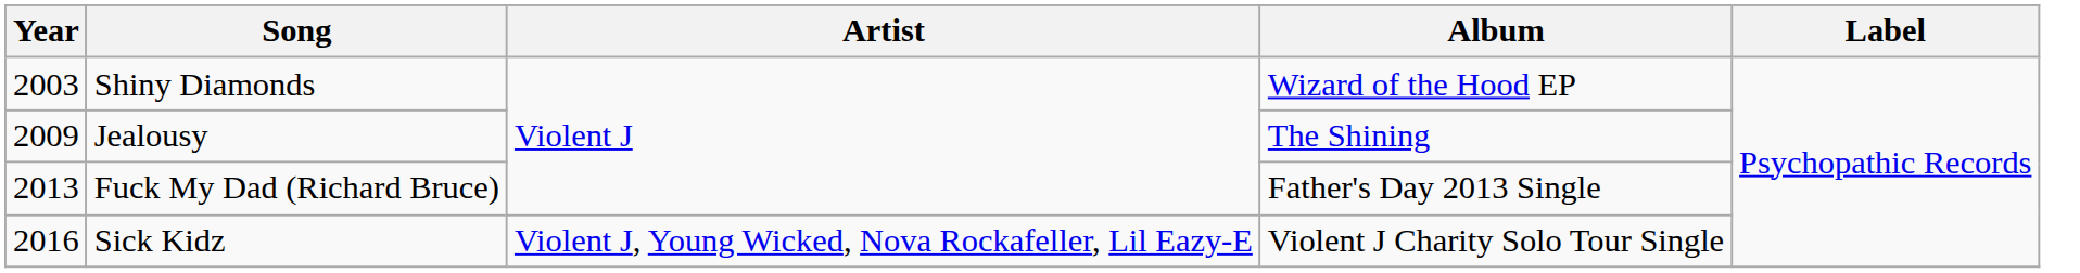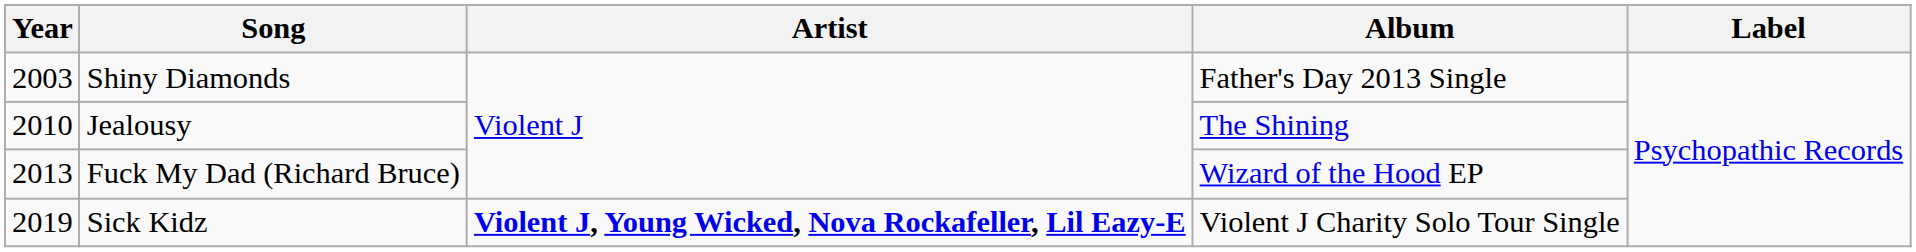Shiny Diamonds | Album: Wizard of the Hood EP -> Father's Day 2013 Single
Jealousy | Year: 2009 -> 2010
Fuck My Dad (Richard Bruce) | Album: Father's Day 2013 Single -> Wizard of the Hood EP
Sick Kidz | Year: 2016 -> 2019
Sick Kidz | Artist: normal -> bold
